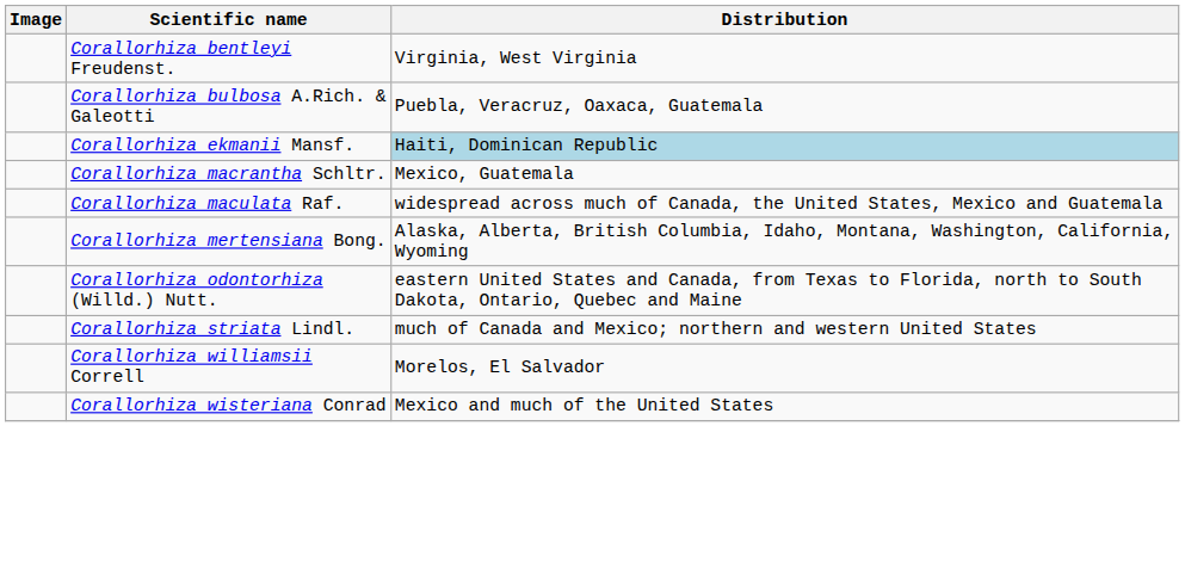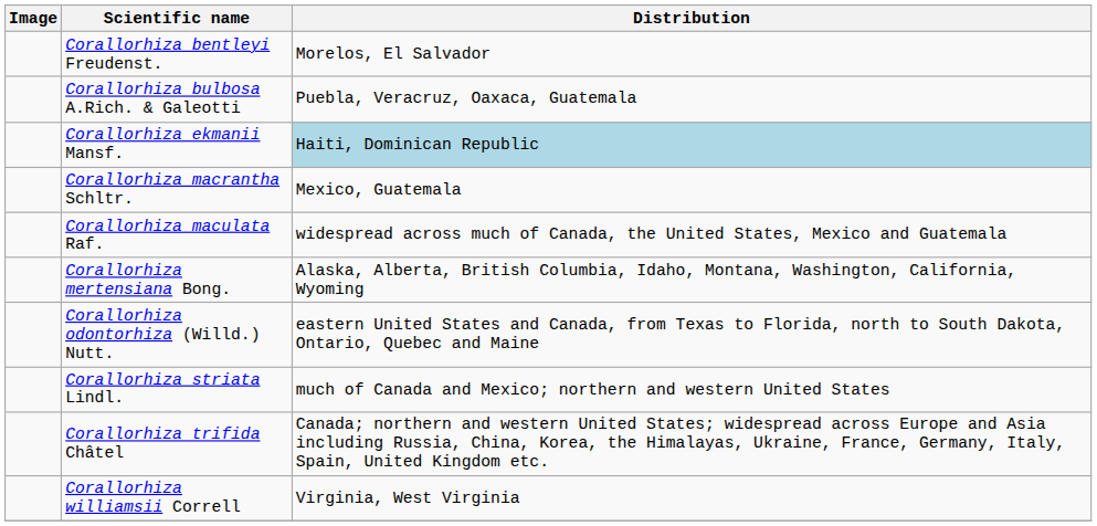Corallorhiza bentleyi Freudenst. | Distribution: Virginia, West Virginia -> Morelos, El Salvador
+ row: Corallorhiza trifida Châtel | Canada; northern and western United States; widespread across Europe and Asia including Russia, China, Korea, the Himalayas, Ukraine, France, Germany, Italy, Spain, United Kingdom etc.
Corallorhiza williamsii Correll | Distribution: Morelos, El Salvador -> Virginia, West Virginia
- row: Corallorhiza wisteriana Conrad | Mexico and much of the United States
